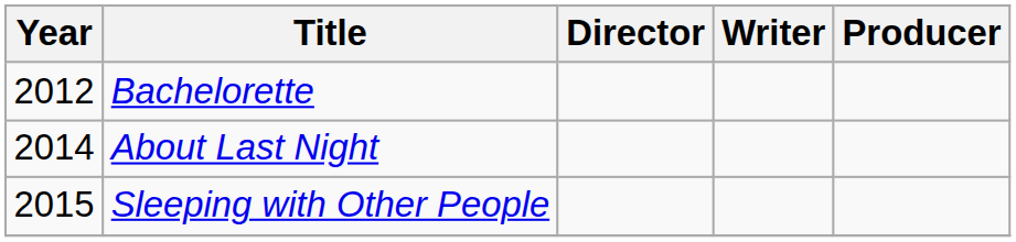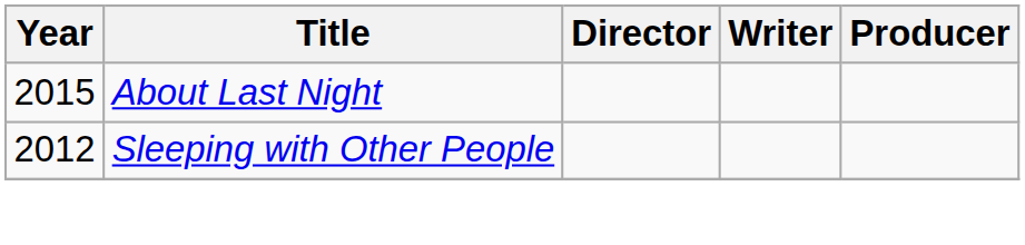- row: 2012 | Bachelorette
About Last Night | Year: 2014 -> 2015
Sleeping with Other People | Year: 2015 -> 2012
